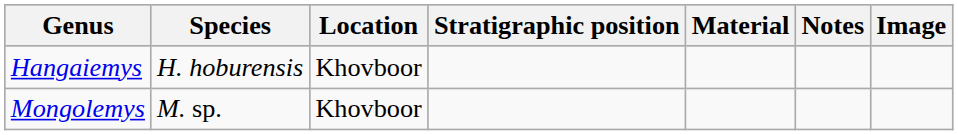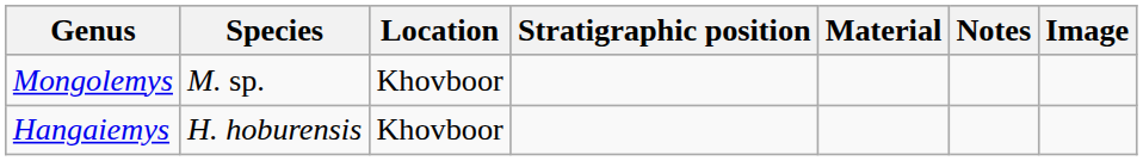rows swapped: Hangaiemys <-> Mongolemys
